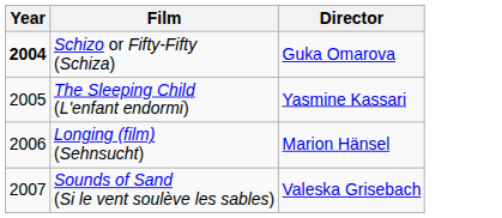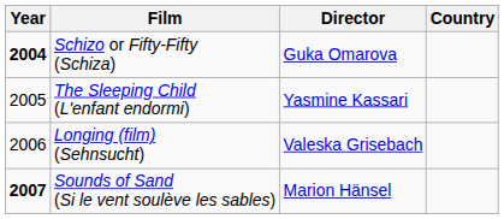+ column: Country
Longing (film) (Sehnsucht) | Director: Marion Hänsel -> Valeska Grisebach
Sounds of Sand (Si le vent soulève les sables) | Year: normal -> bold
Sounds of Sand (Si le vent soulève les sables) | Director: Valeska Grisebach -> Marion Hänsel
